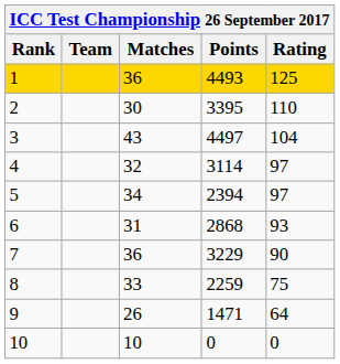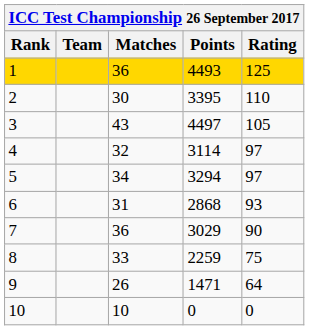3 | Rating: 104 -> 105
5 | Points: 2394 -> 3294
7 | Points: 3229 -> 3029
